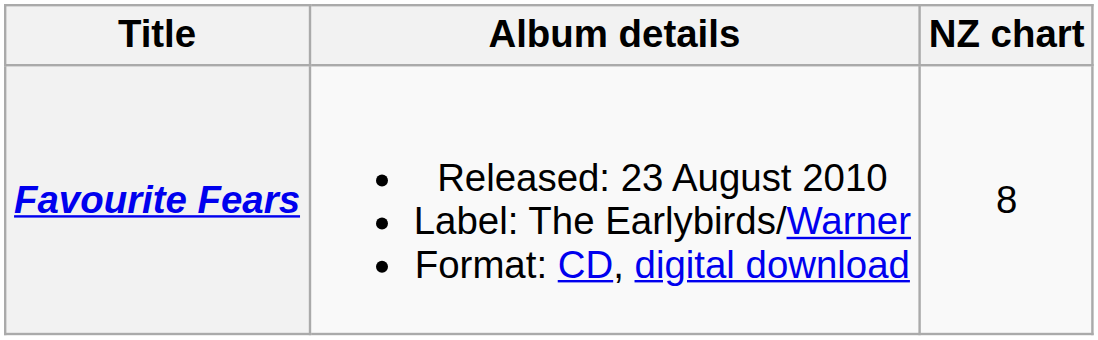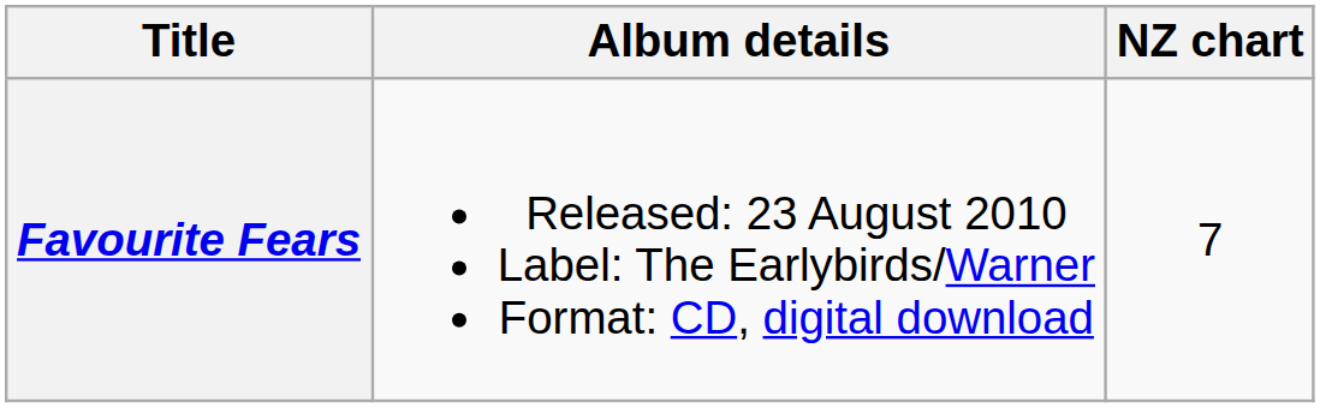Favourite Fears | NZ chart: 8 -> 7
